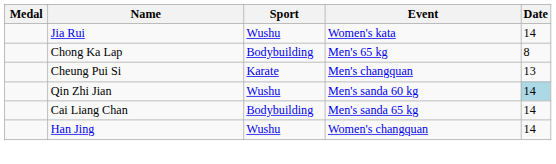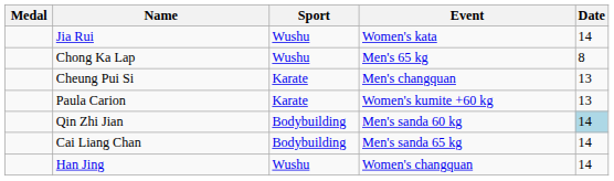Chong Ka Lap | Sport: Bodybuilding -> Wushu
+ row: Paula Carion | Karate | Women's kumite +60 kg | 13
Qin Zhi Jian | Sport: Wushu -> Bodybuilding
